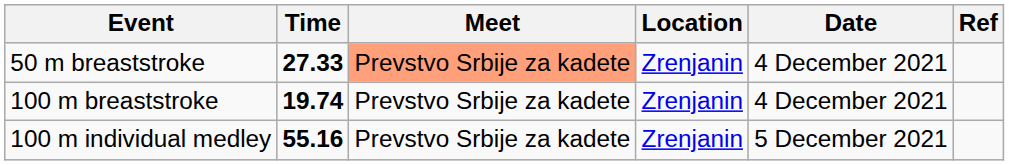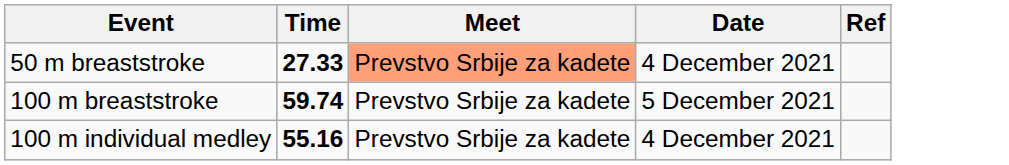- column: Location | Zrenjanin | Zrenjanin | Zrenjanin
100 m breaststroke | Time: 19.74 -> 59.74
100 m breaststroke | Date: 4 December 2021 -> 5 December 2021
100 m individual medley | Date: 5 December 2021 -> 4 December 2021
